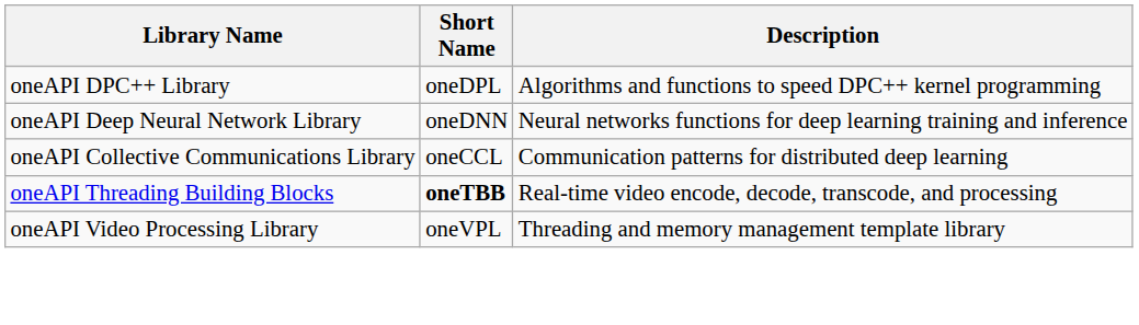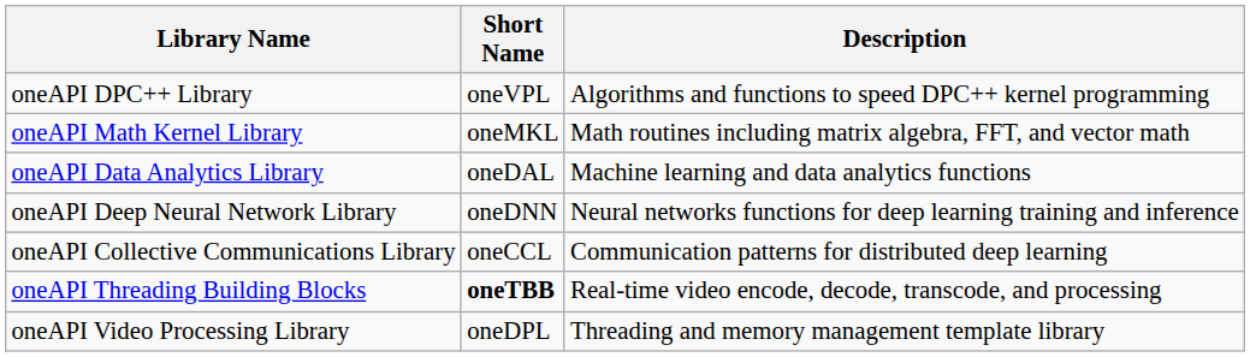oneAPI DPC++ Library | Short Name: oneDPL -> oneVPL
+ row: oneAPI Math Kernel Library | oneMKL | Math routines including matrix algebra, FFT, and vector math
+ row: oneAPI Data Analytics Library | oneDAL | Machine learning and data analytics functions
oneAPI Video Processing Library | Short Name: oneVPL -> oneDPL
